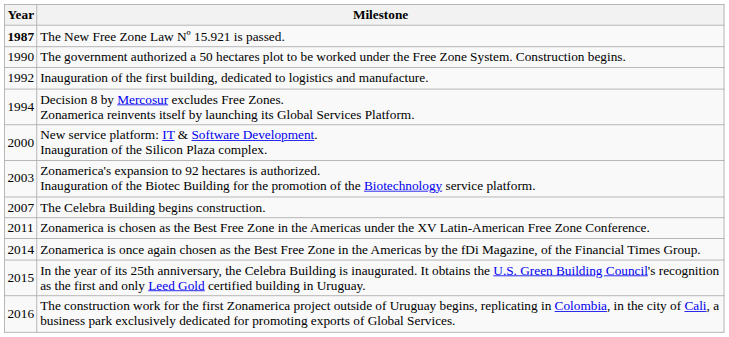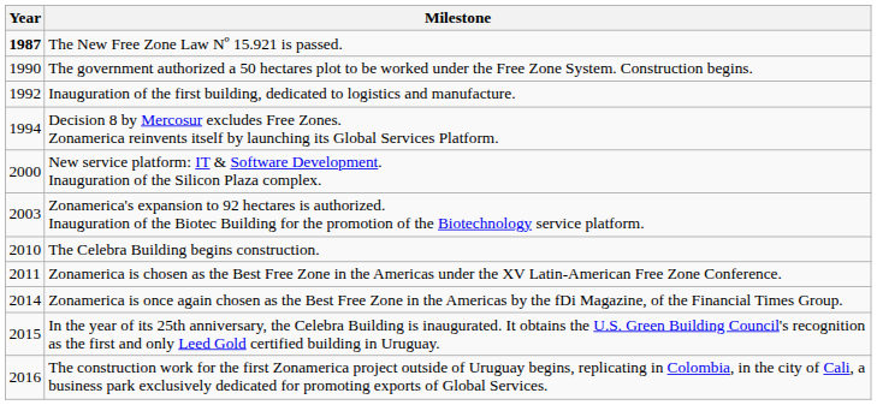The Celebra Building begins construction. | Year: 2007 -> 2010
